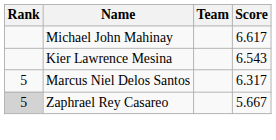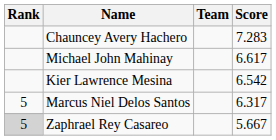+ row: Chauncey Avery Hachero | 7.283
Kier Lawrence Mesina | Score: 6.543 -> 6.542
